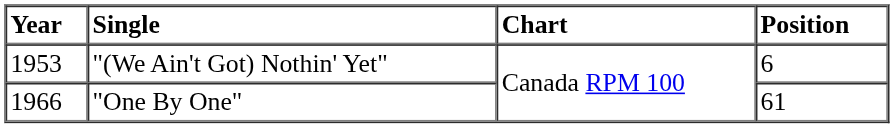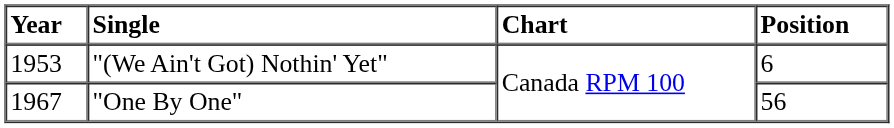"One By One" | Year: 1966 -> 1967
"One By One" | Position: 61 -> 56
